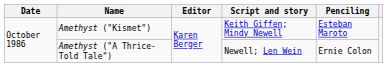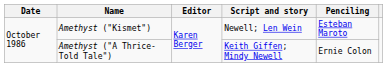Amethyst ("Kismet") | Script and story: Keith Giffen; Mindy Newell -> Newell; Len Wein
Amethyst ("A Thrice-Told Tale") | Script and story: Newell; Len Wein -> Keith Giffen; Mindy Newell
